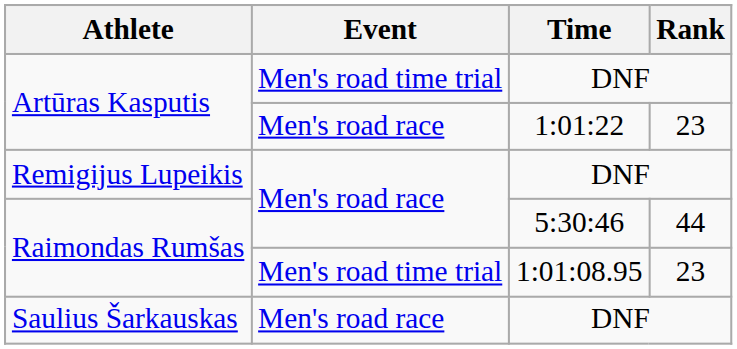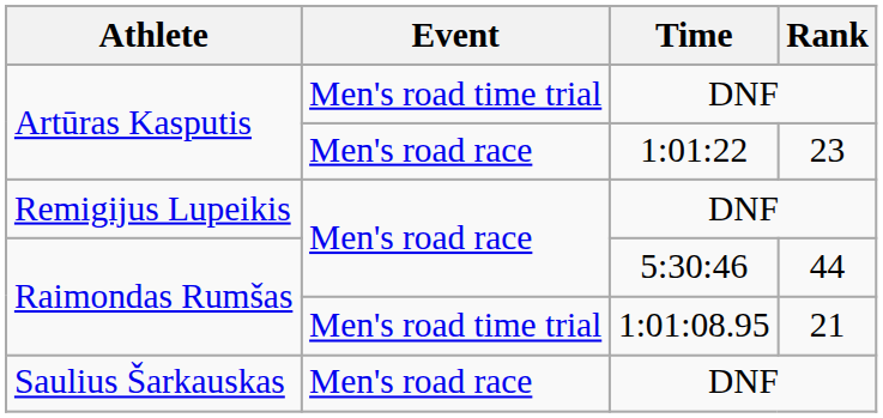Raimondas Rumšas / 1:01:08.95 | Rank: 23 -> 21
